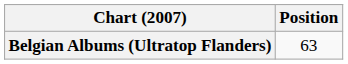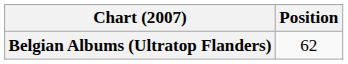Belgian Albums (Ultratop Flanders) | Position: 63 -> 62
